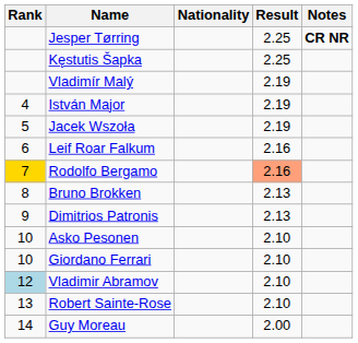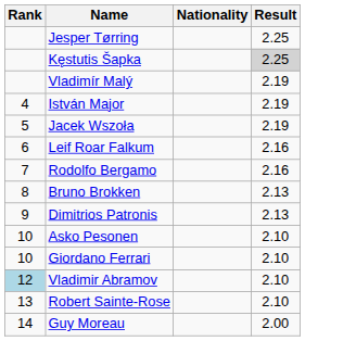- column: Notes | CR NR
Kęstutis Šapka | Result: no background -> lightgrey background
Rodolfo Bergamo | Rank: gold background -> no background
Rodolfo Bergamo | Result: lightsalmon background -> no background
